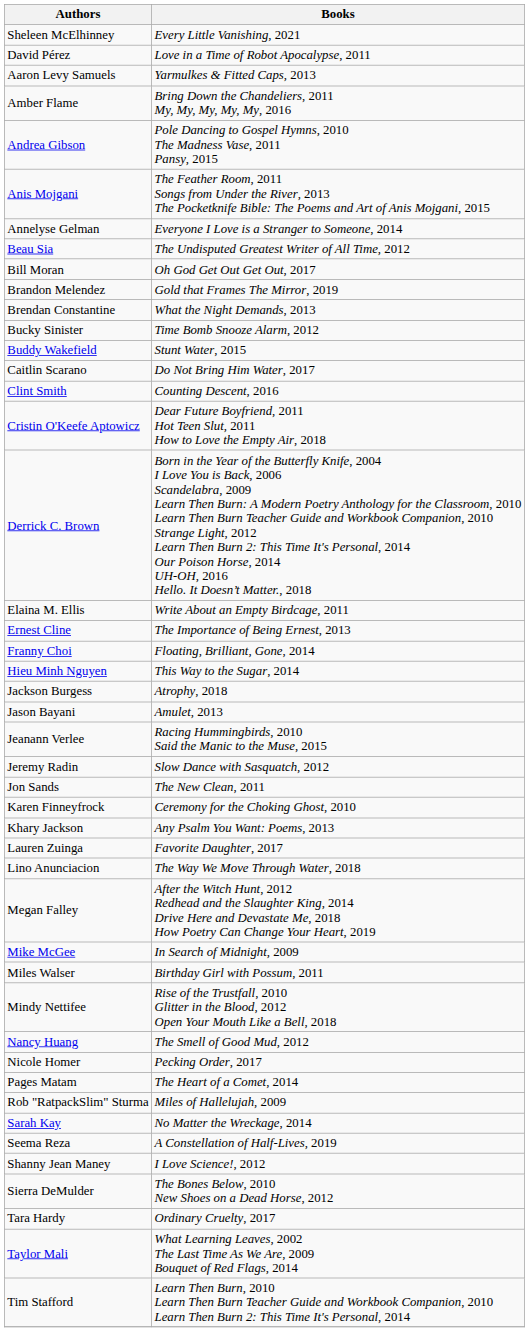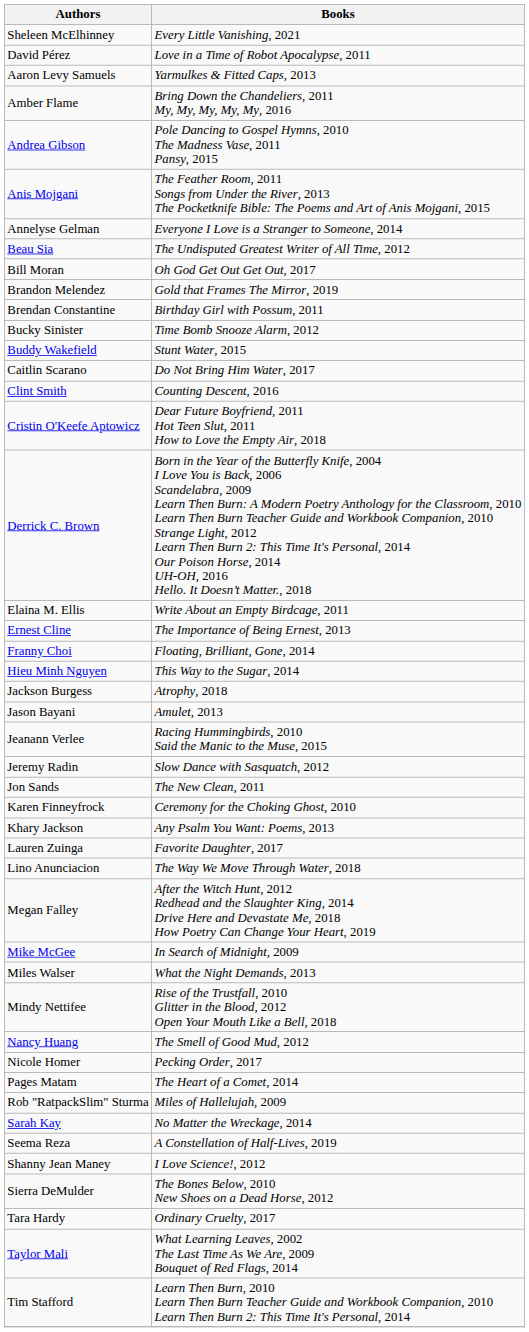Brendan Constantine | Books: What the Night Demands, 2013 -> Birthday Girl with Possum, 2011
Miles Walser | Books: Birthday Girl with Possum, 2011 -> What the Night Demands, 2013
